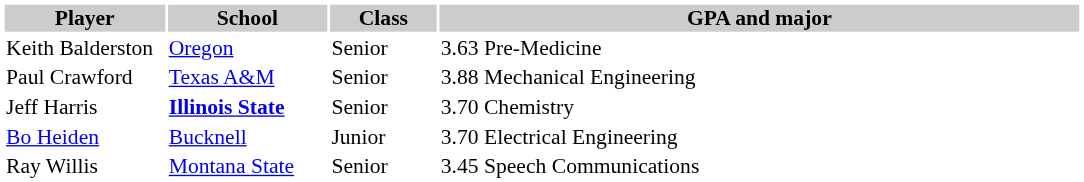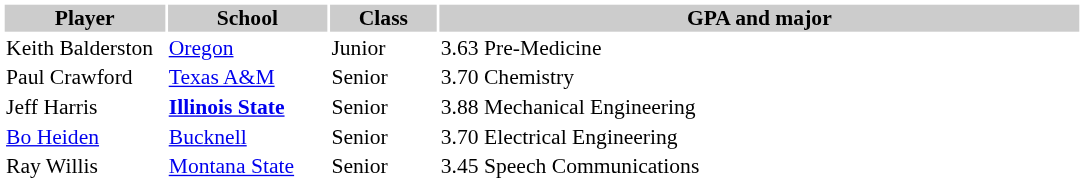Keith Balderston | Class: Senior -> Junior
Paul Crawford | GPA and major: 3.88 Mechanical Engineering -> 3.70 Chemistry
Jeff Harris | GPA and major: 3.70 Chemistry -> 3.88 Mechanical Engineering
Bo Heiden | Class: Junior -> Senior
